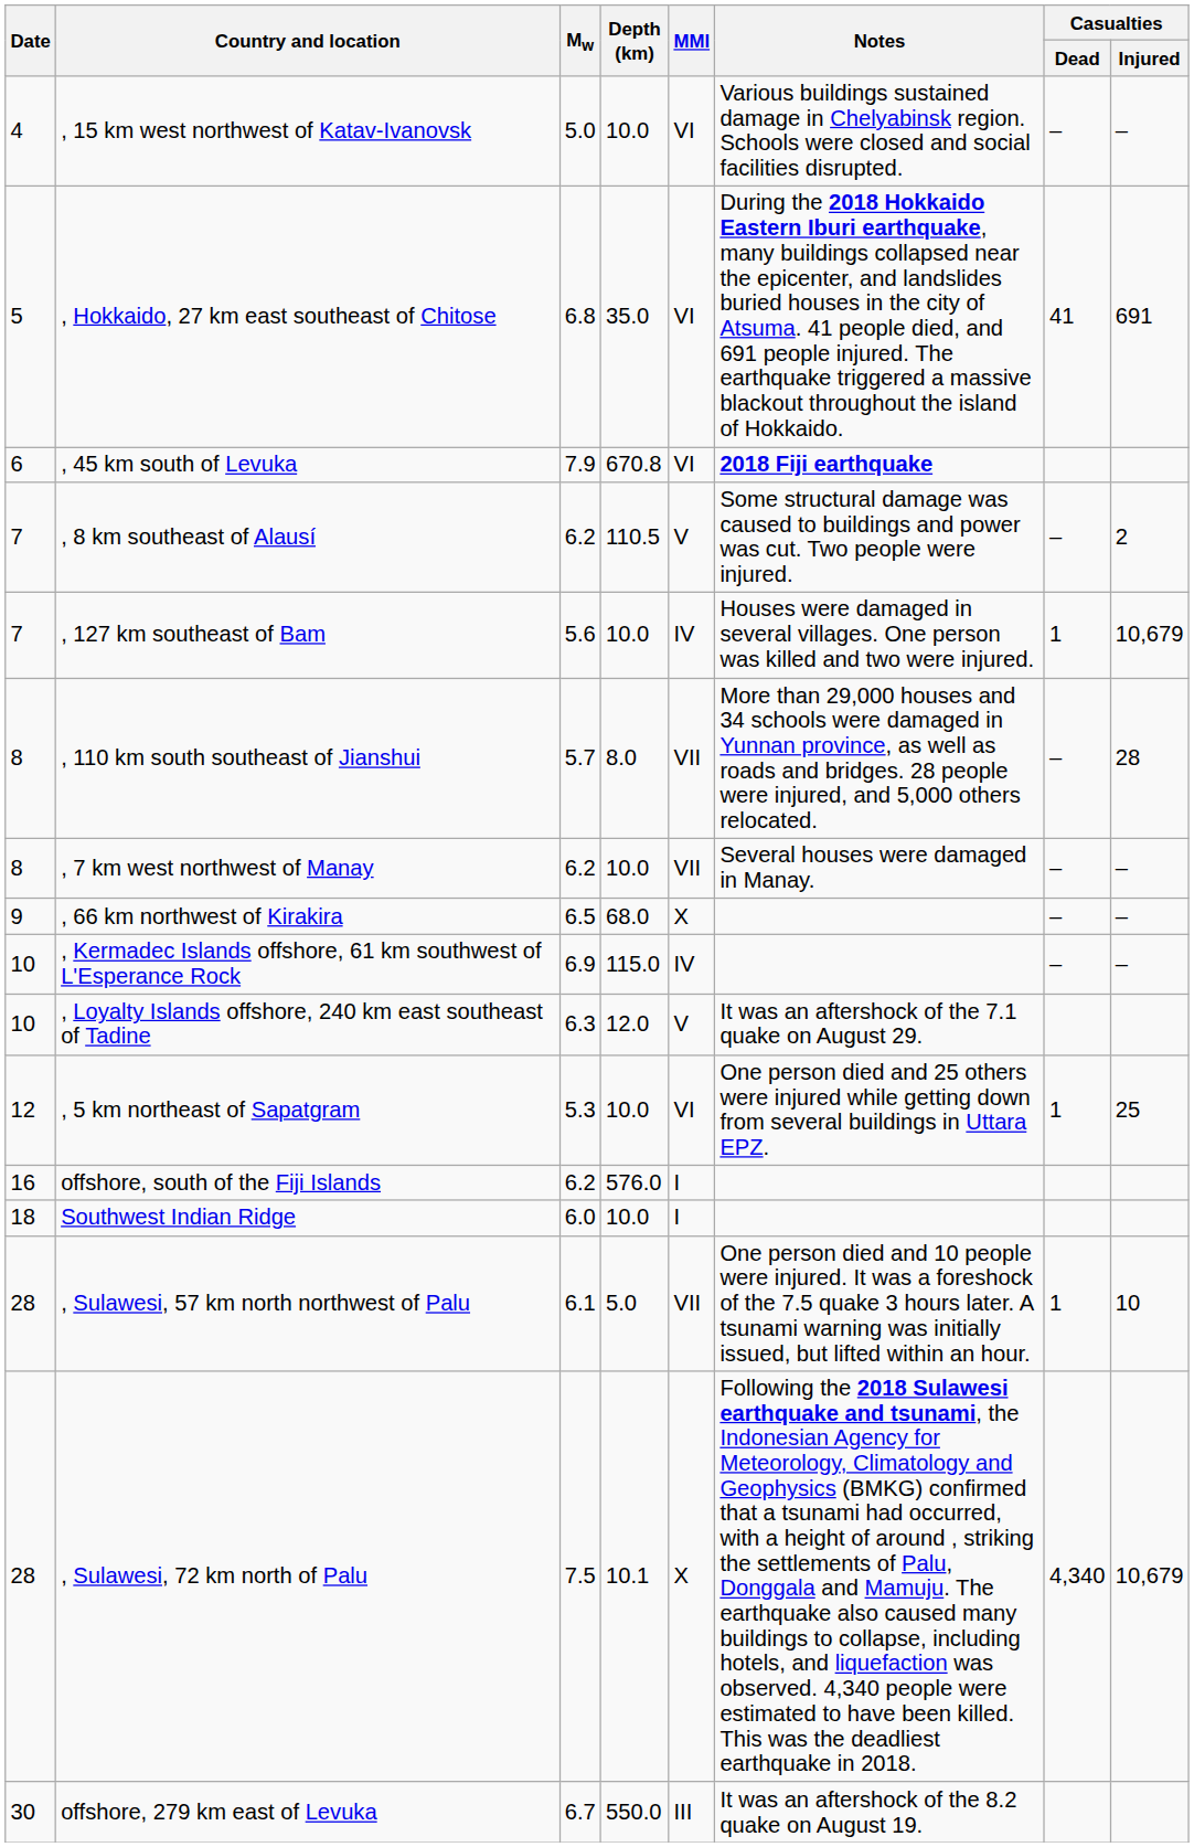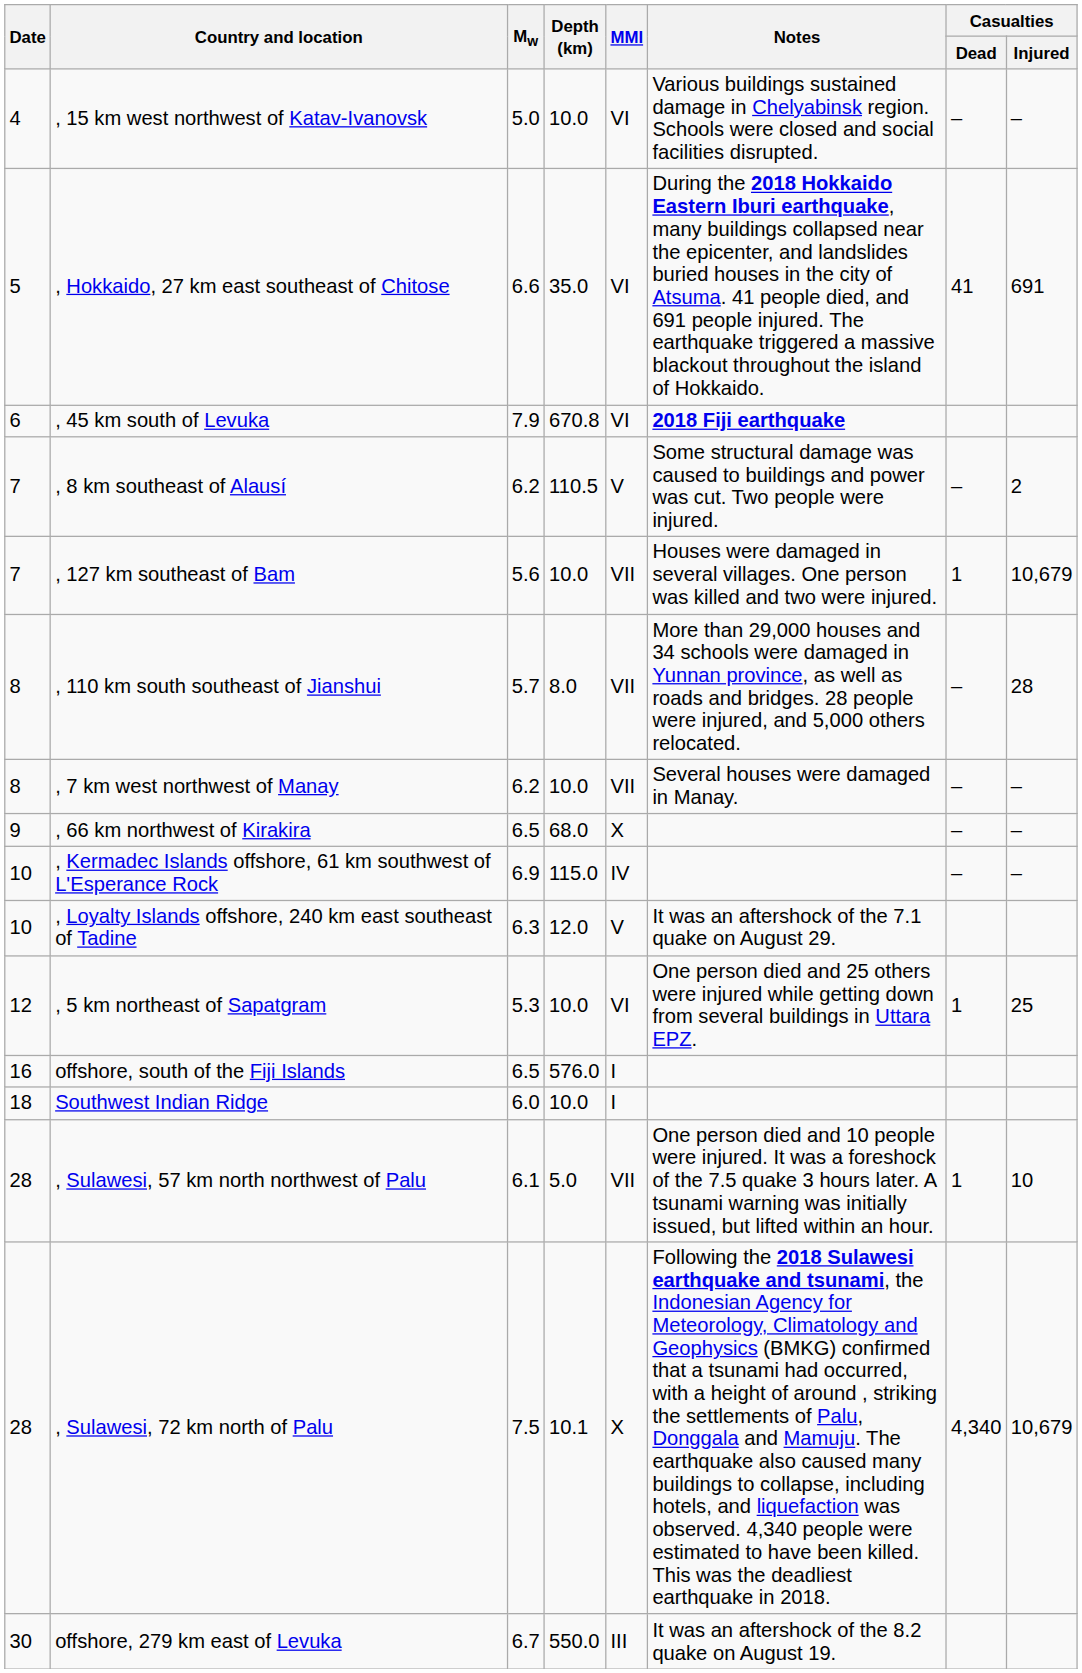, Hokkaido, 27 km east southeast of Chitose | Mw: 6.8 -> 6.6
, 127 km southeast of Bam | MMI: IV -> VII
offshore, south of the Fiji Islands | Mw: 6.2 -> 6.5
